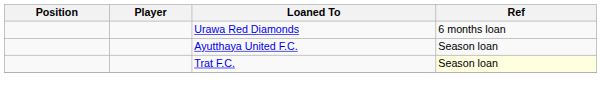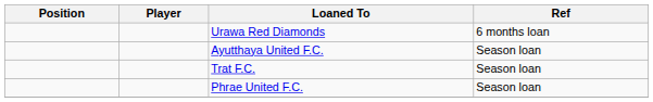Trat F.C. | Ref: lightyellow background -> no background
+ row: Phrae United F.C. | Season loan
